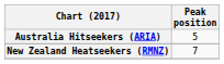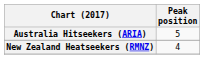New Zealand Heatseekers (RMNZ) | Peak position: 7 -> 4
